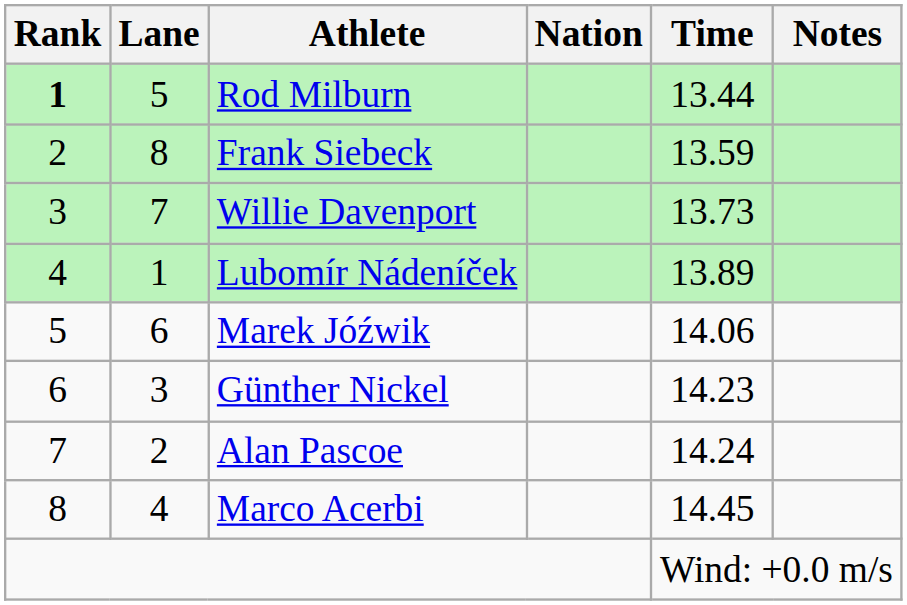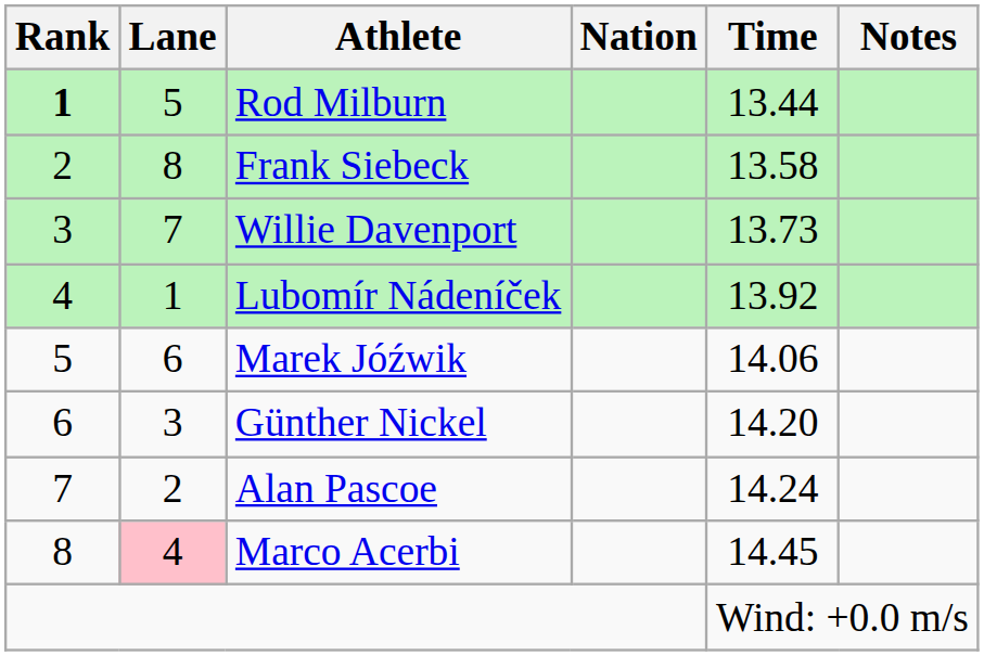Frank Siebeck | Time: 13.59 -> 13.58
Lubomír Nádeníček | Time: 13.89 -> 13.92
Günther Nickel | Time: 14.23 -> 14.20
Marco Acerbi | Lane: no background -> pink background
